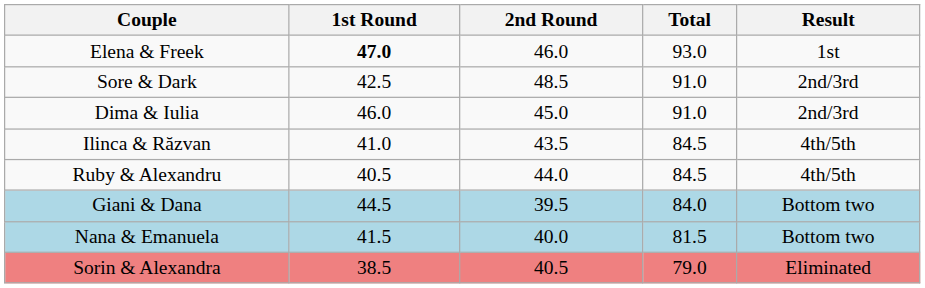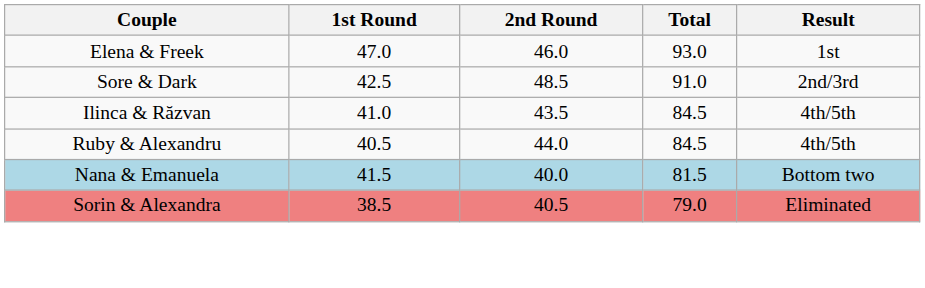Elena & Freek | 1st Round: bold -> normal
- row: Dima & Iulia | 46.0 | 45.0 | 91.0 | 2nd/3rd
- row: Giani & Dana | 44.5 | 39.5 | 84.0 | Bottom two
